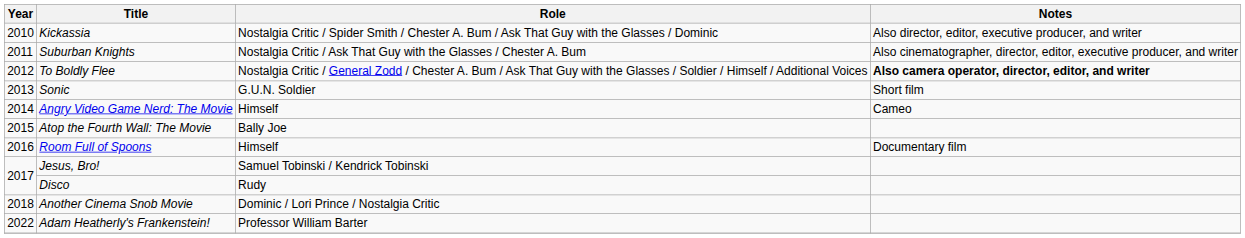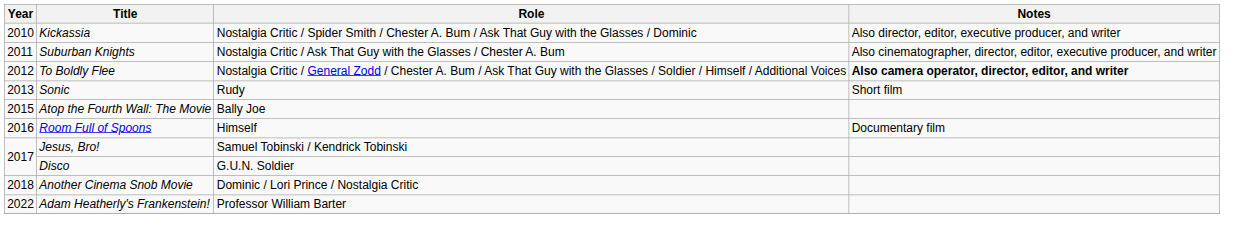Sonic | Role: G.U.N. Soldier -> Rudy
- row: 2014 | Angry Video Game Nerd: The Movie | Himself | Cameo
Disco | Role: Rudy -> G.U.N. Soldier
